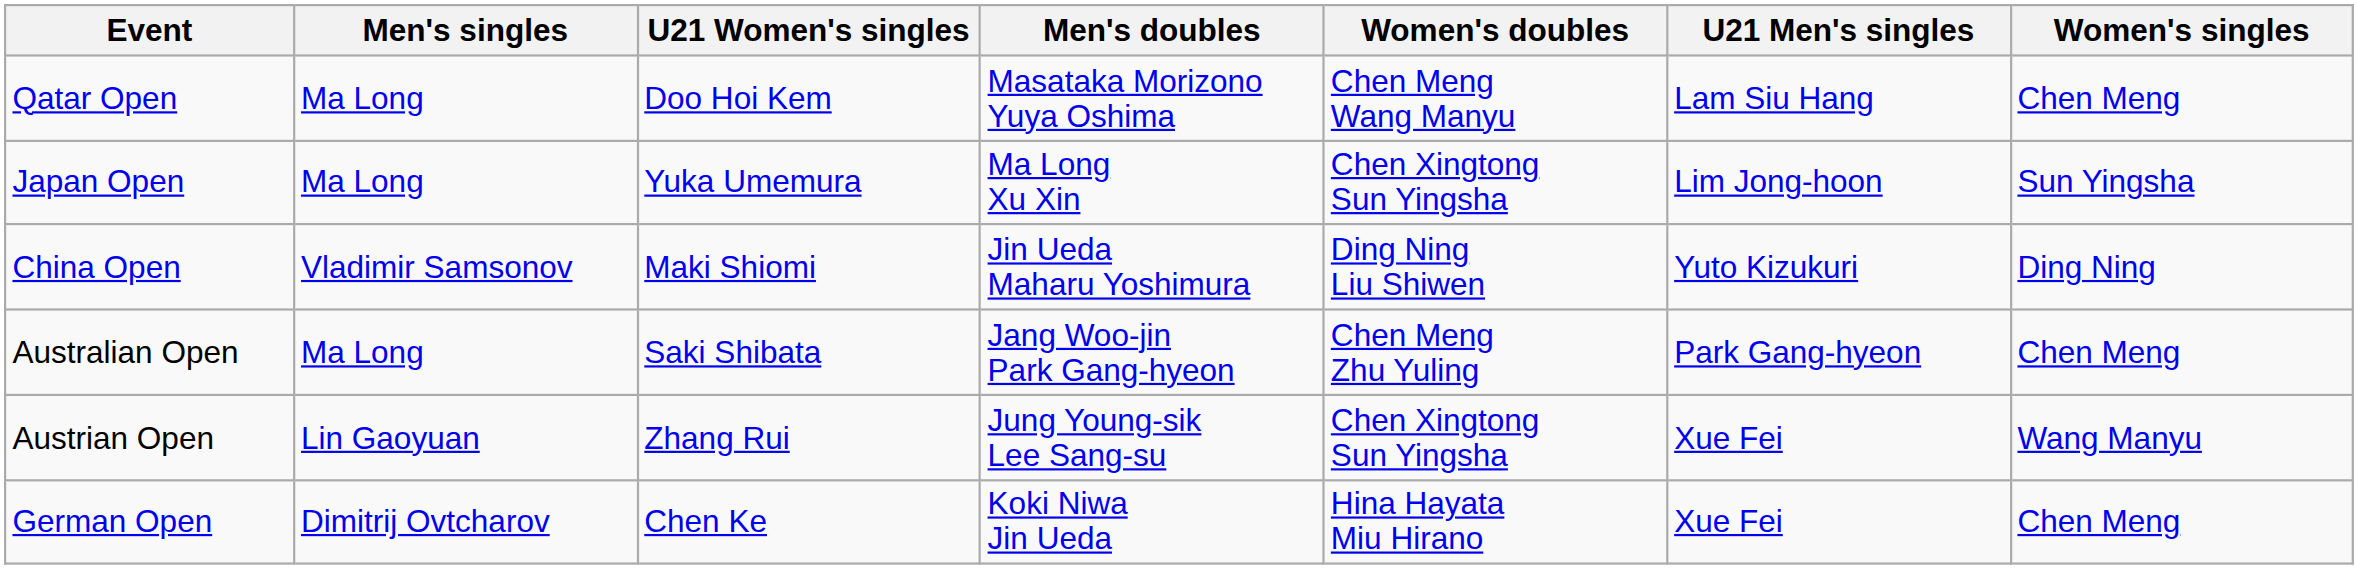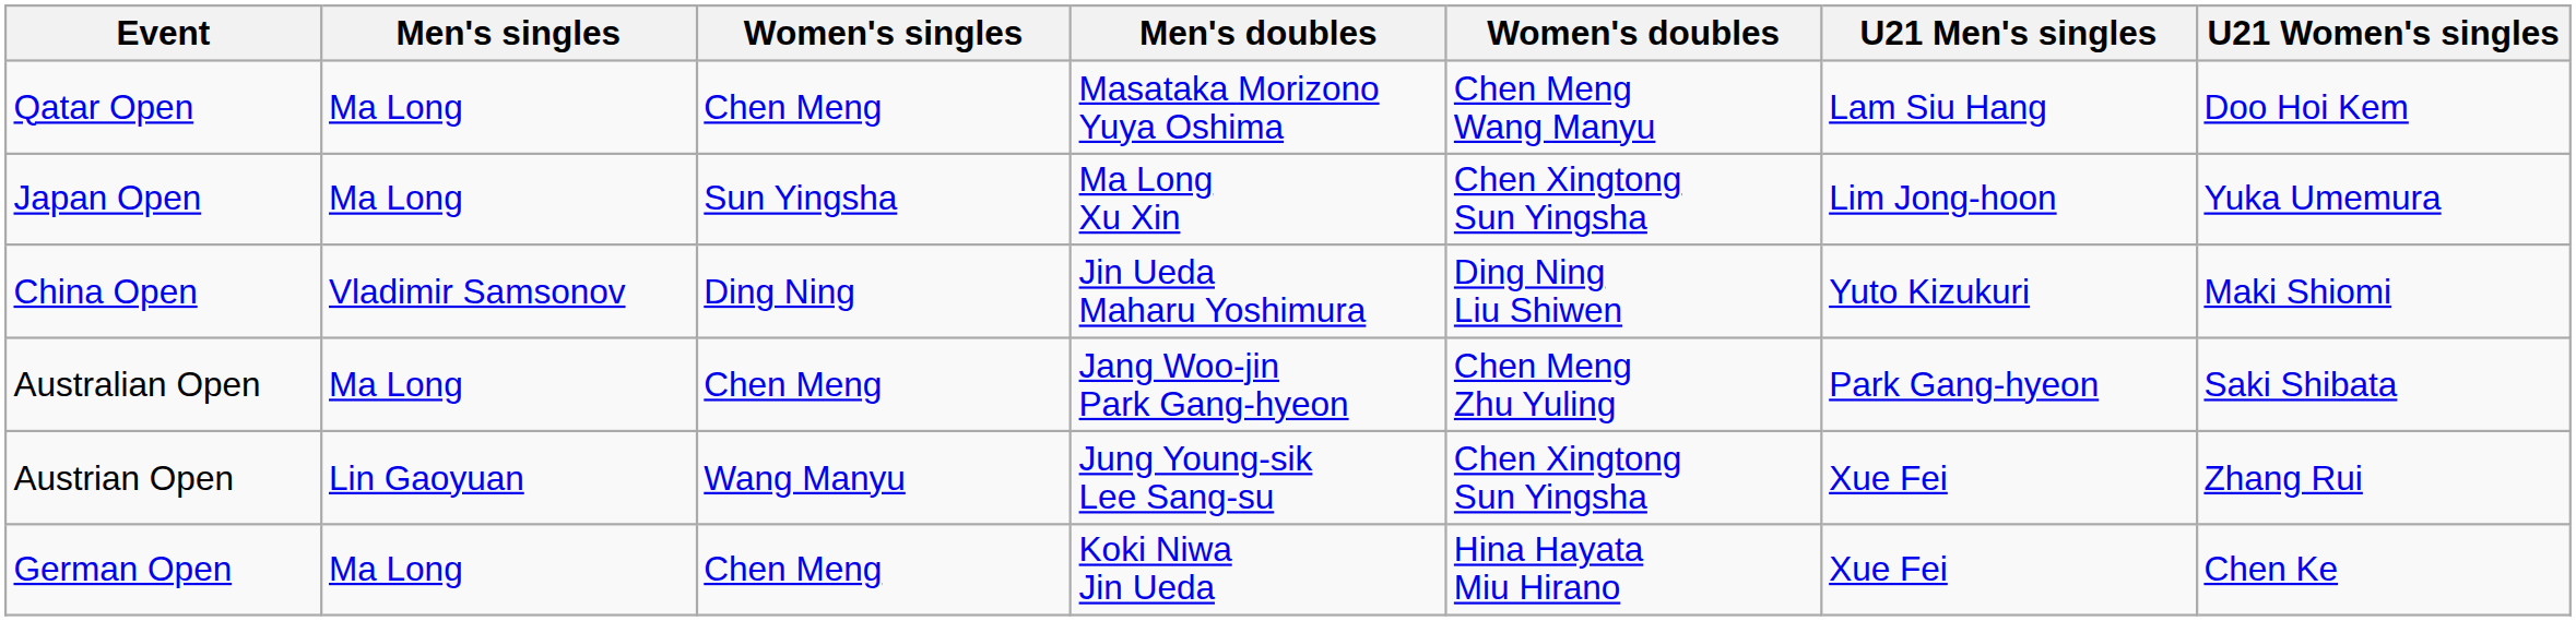columns swapped: Women's singles <-> U21 Women's singles
German Open | Men's singles: Dimitrij Ovtcharov -> Ma Long
